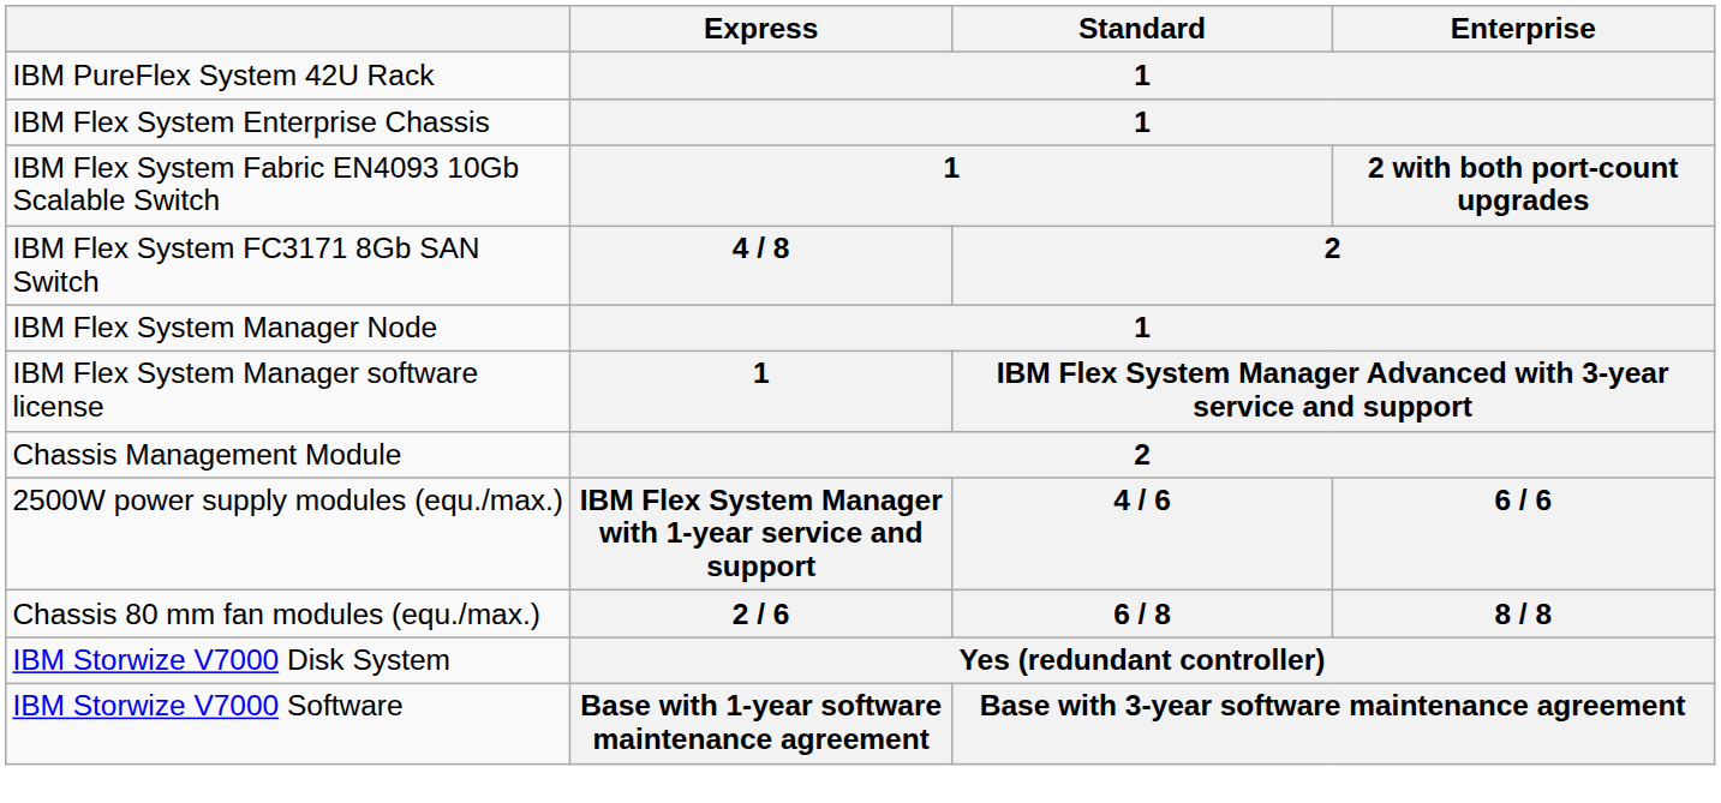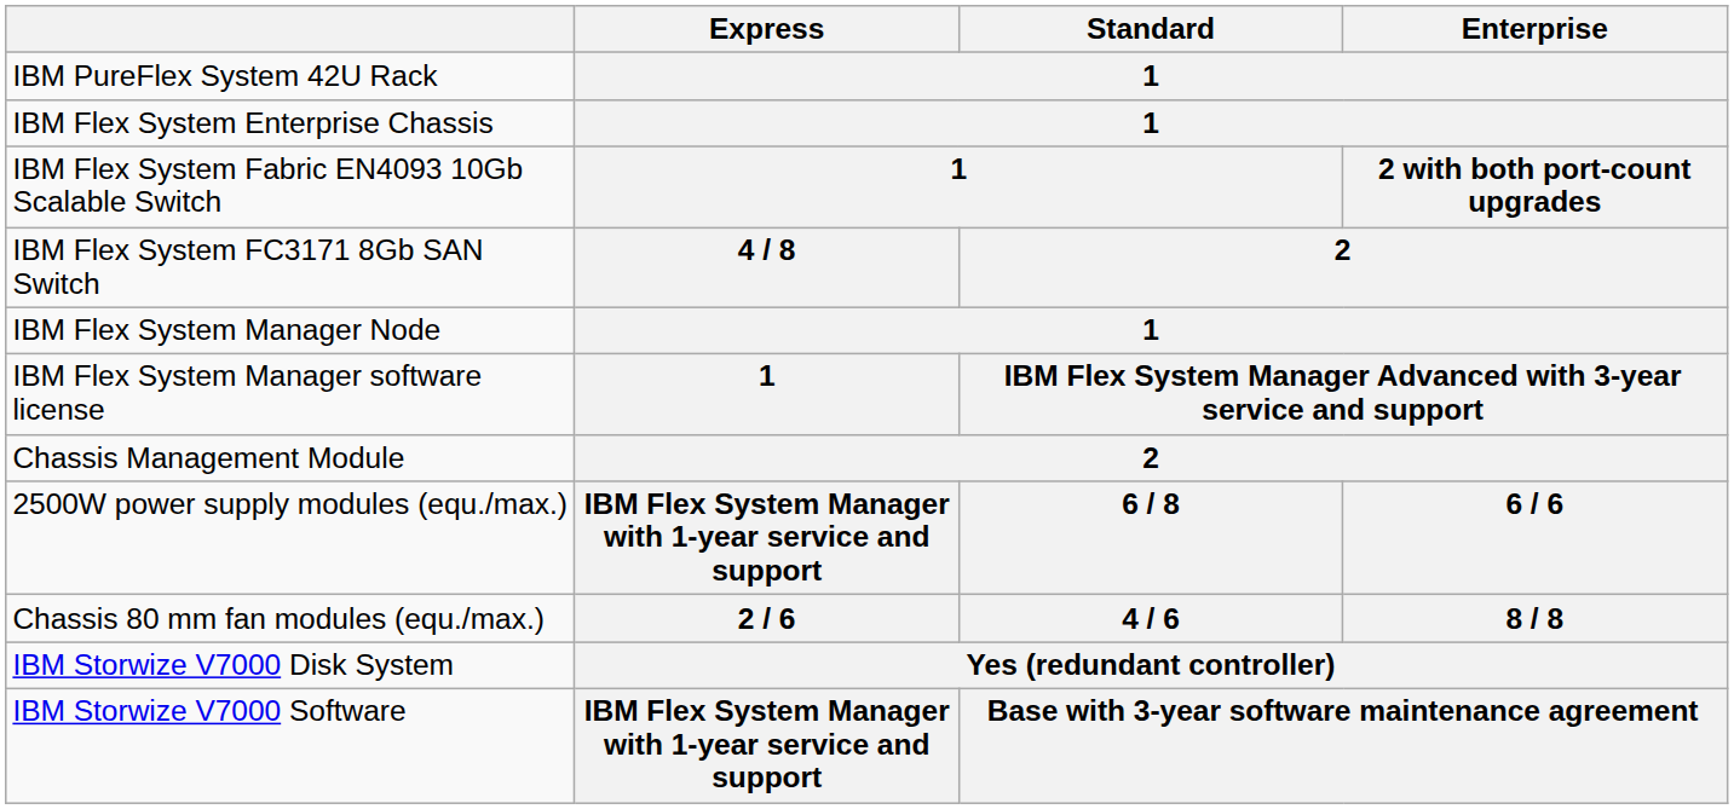2500W power supply modules (equ./max.) | Standard: 4 / 6 -> 6 / 8
Chassis 80 mm fan modules (equ./max.) | Standard: 6 / 8 -> 4 / 6
IBM Storwize V7000 Software | Express: Base with 1-year software maintenance agreement -> IBM Flex System Manager with 1-year service and support
